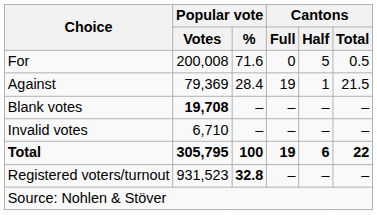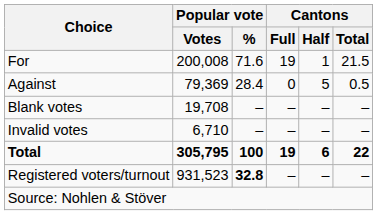For | Cantons / Full: 0 -> 19
For | Cantons / Half: 5 -> 1
For | Cantons / Total: 0.5 -> 21.5
Against | Cantons / Full: 19 -> 0
Against | Cantons / Half: 1 -> 5
Against | Cantons / Total: 21.5 -> 0.5
Blank votes | Popular vote / Votes: bold -> normal
